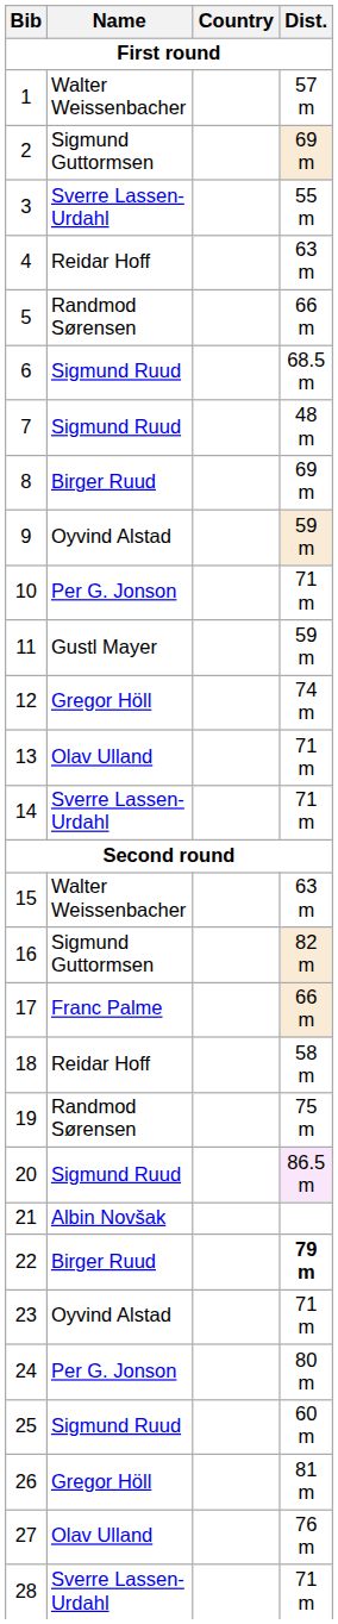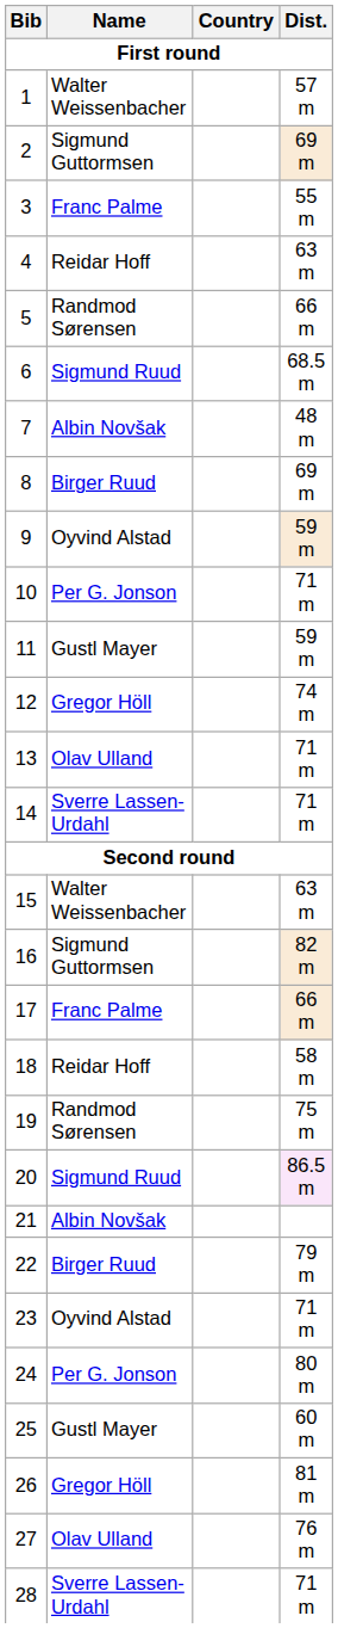3 | Name: Sverre Lassen-Urdahl -> Franc Palme
7 | Name: Sigmund Ruud -> Albin Novšak
22 | Dist.: bold -> normal
25 | Name: Sigmund Ruud -> Gustl Mayer
